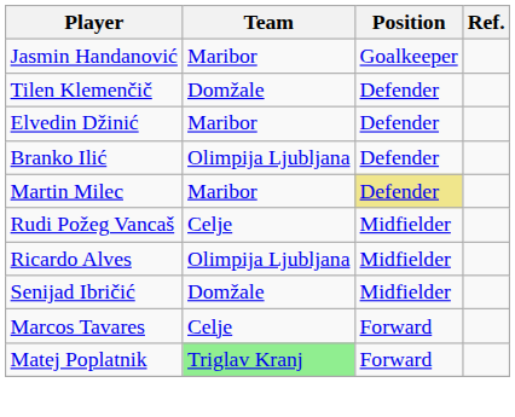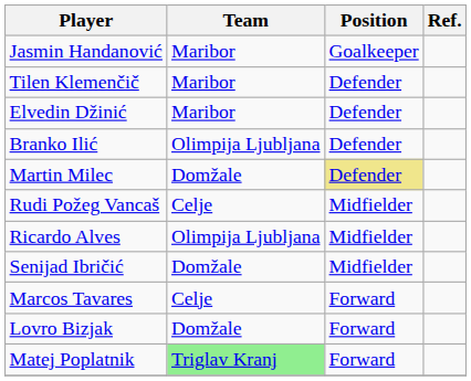Tilen Klemenčič | Team: Domžale -> Maribor
Martin Milec | Team: Maribor -> Domžale
+ row: Lovro Bizjak | Domžale | Forward
